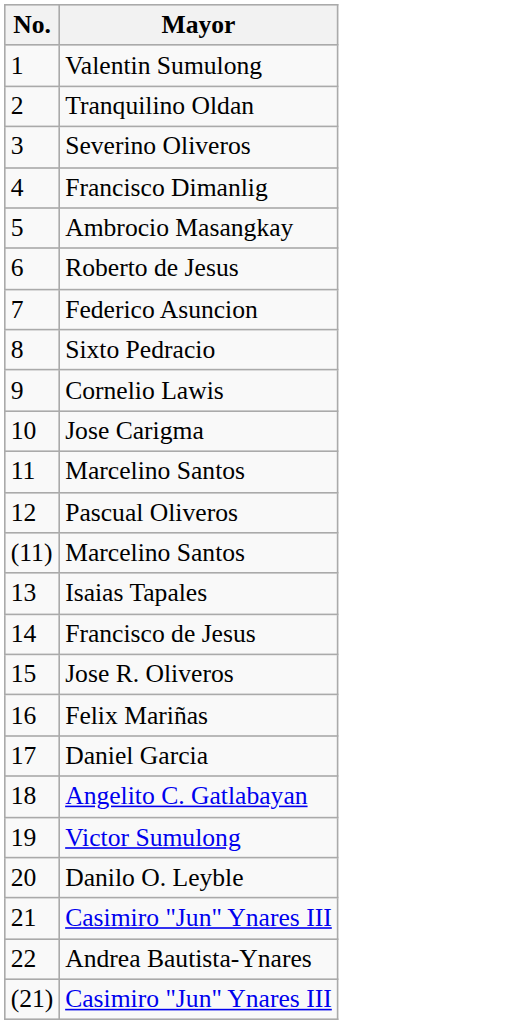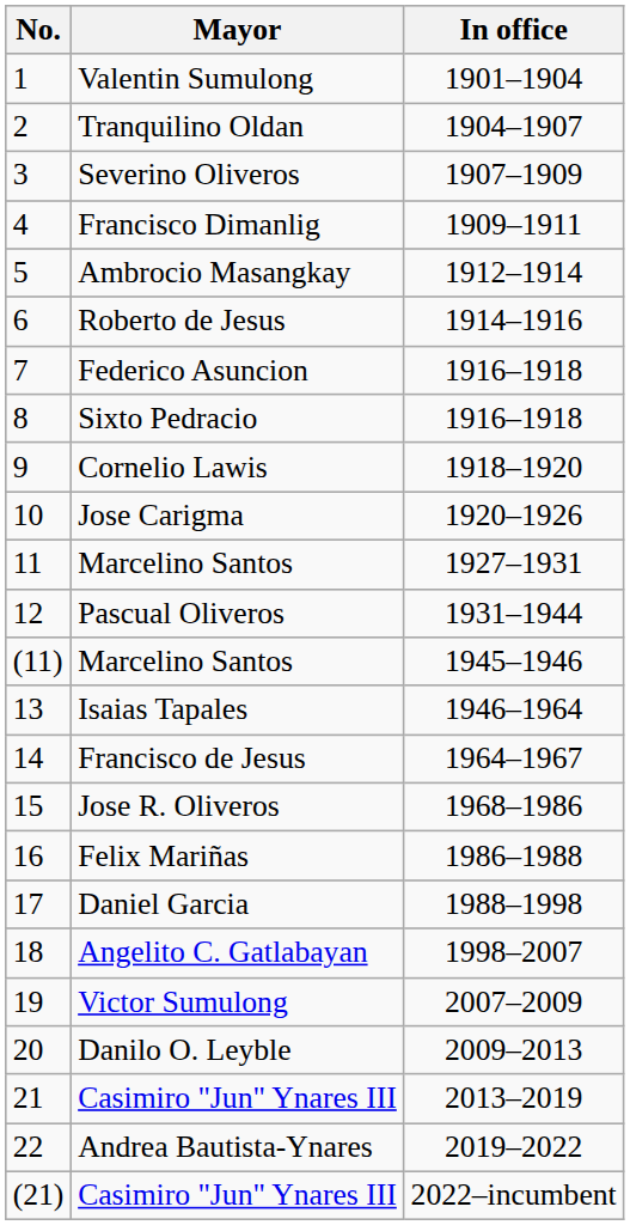+ column: In office | 1901–1904 | 1904–1907 | 1907–1909 | 1909–1911 | 1912–1914 | 1914–1916 | 1916–1918 | 1916–1918 | 1918–1920 | 1920–1926 | 1927–1931 | 1931–1944 | 1945–1946 | 1946–1964 | 1964–1967 | 1968–1986 | 1986–1988 | 1988–1998 | 1998–2007 | 2007–2009 | 2009–2013 | 2013–2019 | 2019–2022 | 2022–incumbent
